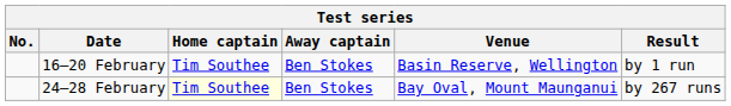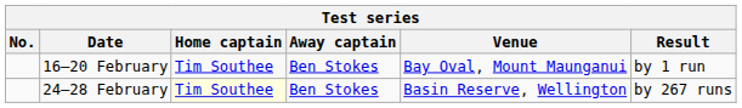16–20 February | Venue: Basin Reserve, Wellington -> Bay Oval, Mount Maunganui
24–28 February | Venue: Bay Oval, Mount Maunganui -> Basin Reserve, Wellington
